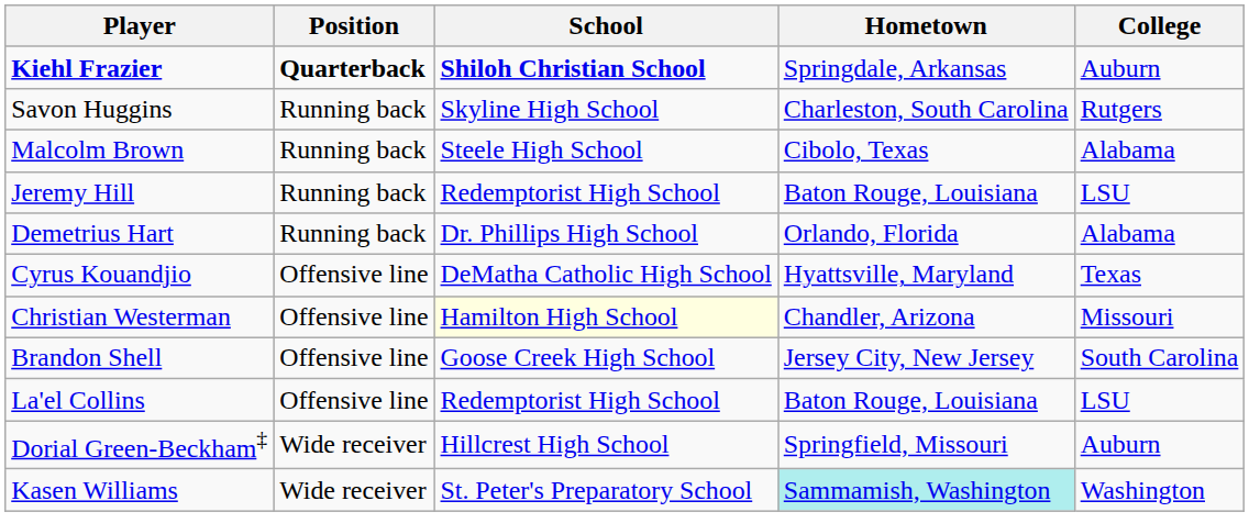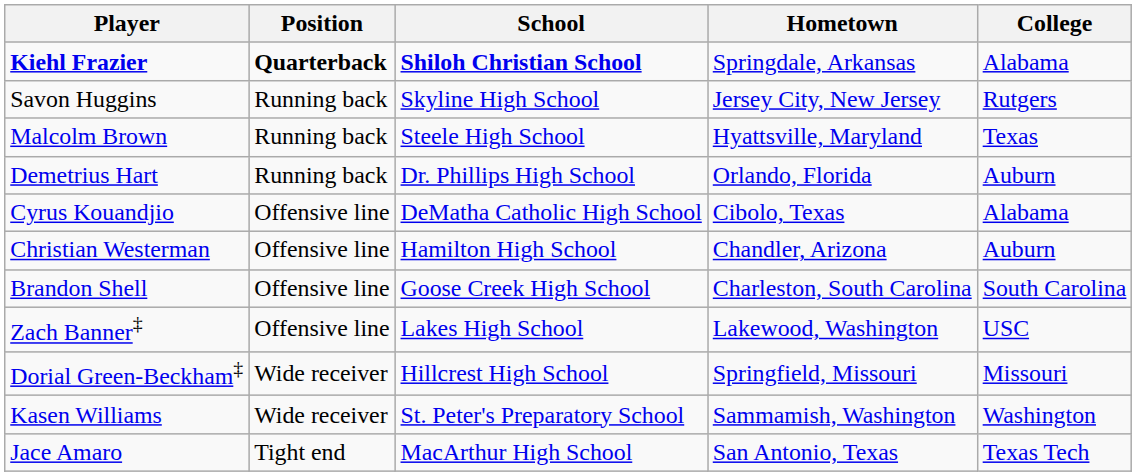Kiehl Frazier | College: Auburn -> Alabama
Savon Huggins | Hometown: Charleston, South Carolina -> Jersey City, New Jersey
Malcolm Brown | Hometown: Cibolo, Texas -> Hyattsville, Maryland
Malcolm Brown | College: Alabama -> Texas
- row: Jeremy Hill | Running back | Redemptorist High School | Baton Rouge, Louisiana | LSU
Demetrius Hart | College: Alabama -> Auburn
Cyrus Kouandjio | Hometown: Hyattsville, Maryland -> Cibolo, Texas
Cyrus Kouandjio | College: Texas -> Alabama
Christian Westerman | School: lightyellow background -> no background
Christian Westerman | College: Missouri -> Auburn
Brandon Shell | Hometown: Jersey City, New Jersey -> Charleston, South Carolina
- row: La'el Collins | Offensive line | Redemptorist High School | Baton Rouge, Louisiana | LSU
+ row: Zach Banner‡ | Offensive line | Lakes High School | Lakewood, Washington | USC
Dorial Green-Beckham‡ | College: Auburn -> Missouri
Kasen Williams | Hometown: paleturquoise background -> no background
+ row: Jace Amaro | Tight end | MacArthur High School | San Antonio, Texas | Texas Tech
